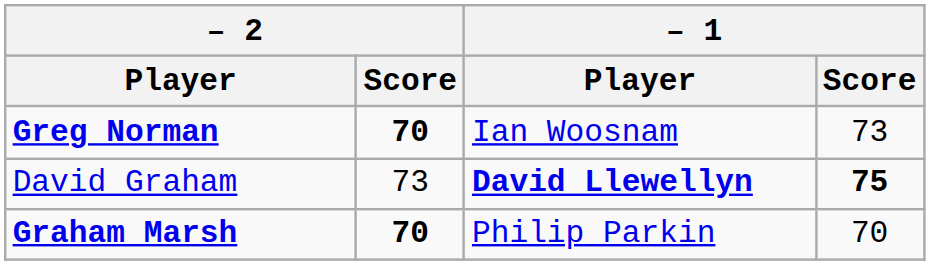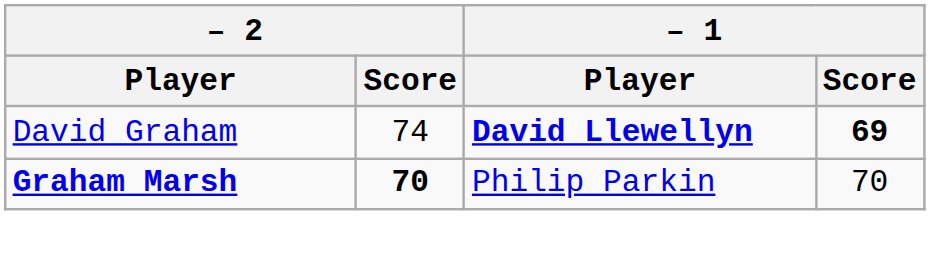- row: Greg Norman | 70 | Ian Woosnam | 73
David Graham | – 2 / Score: 73 -> 74
David Graham | – 1 / Score: 75 -> 69
